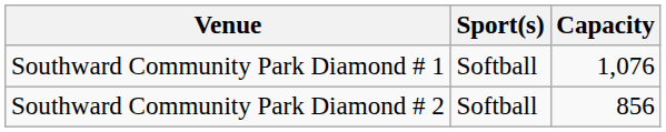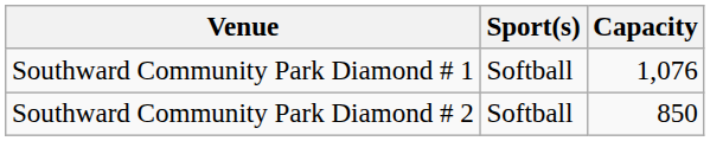Southward Community Park Diamond # 2 | Capacity: 856 -> 850
